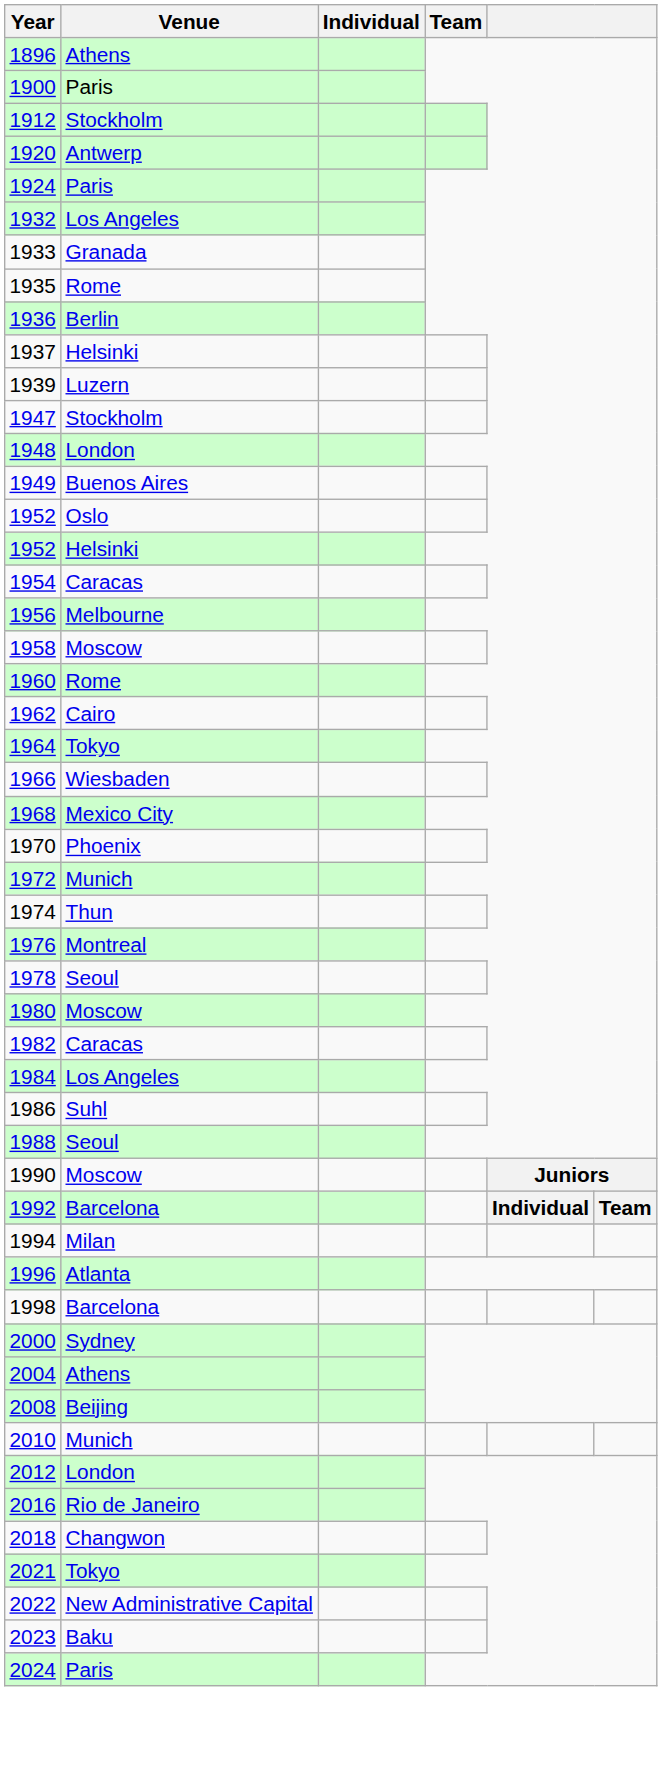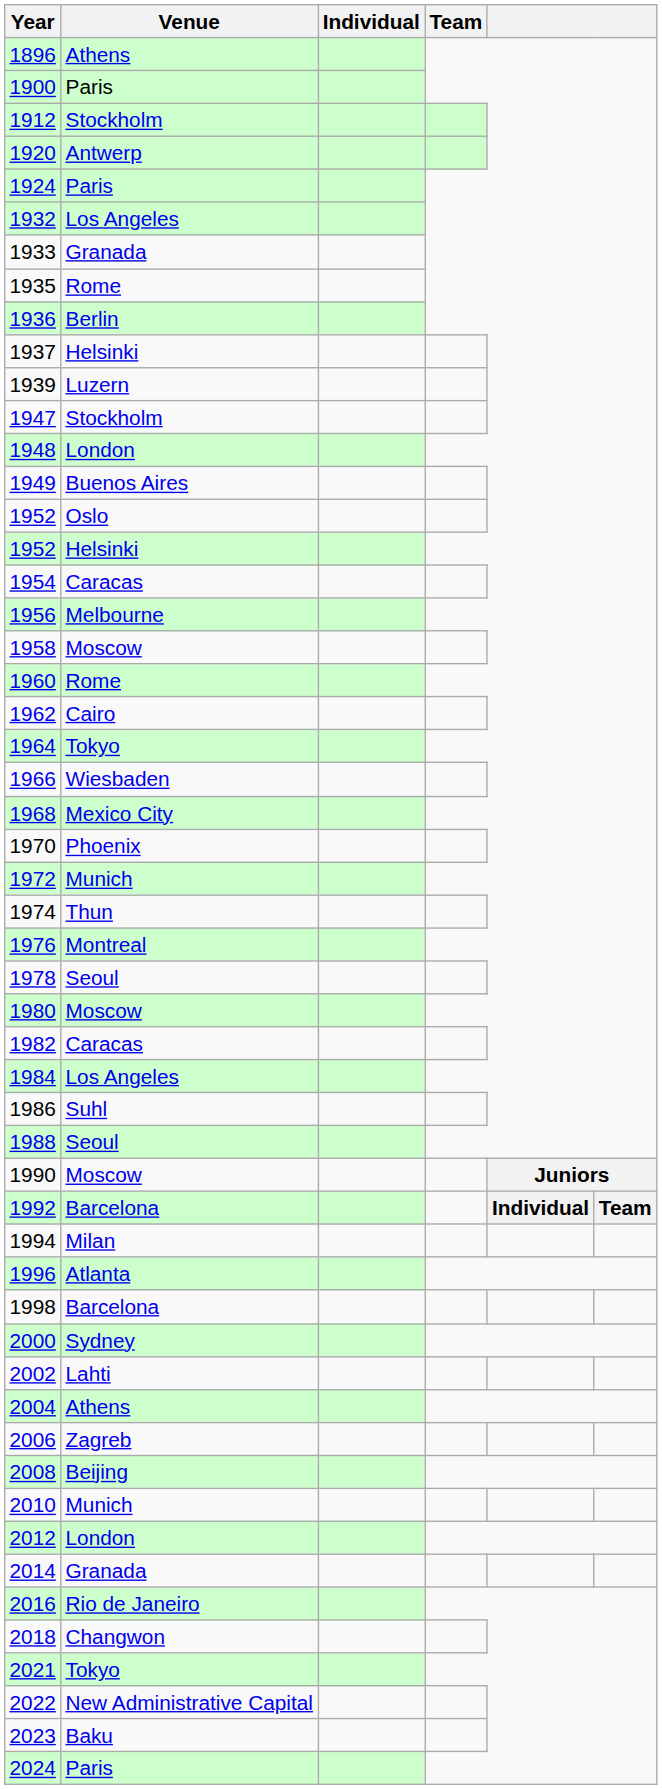+ row: 2002 | Lahti
+ row: 2006 | Zagreb
+ row: 2014 | Granada
